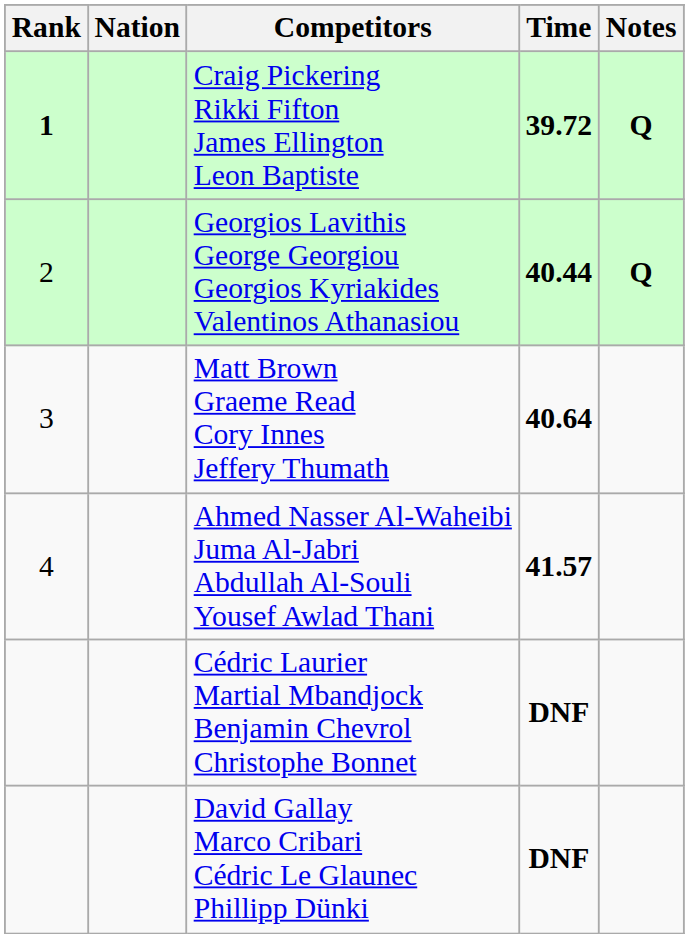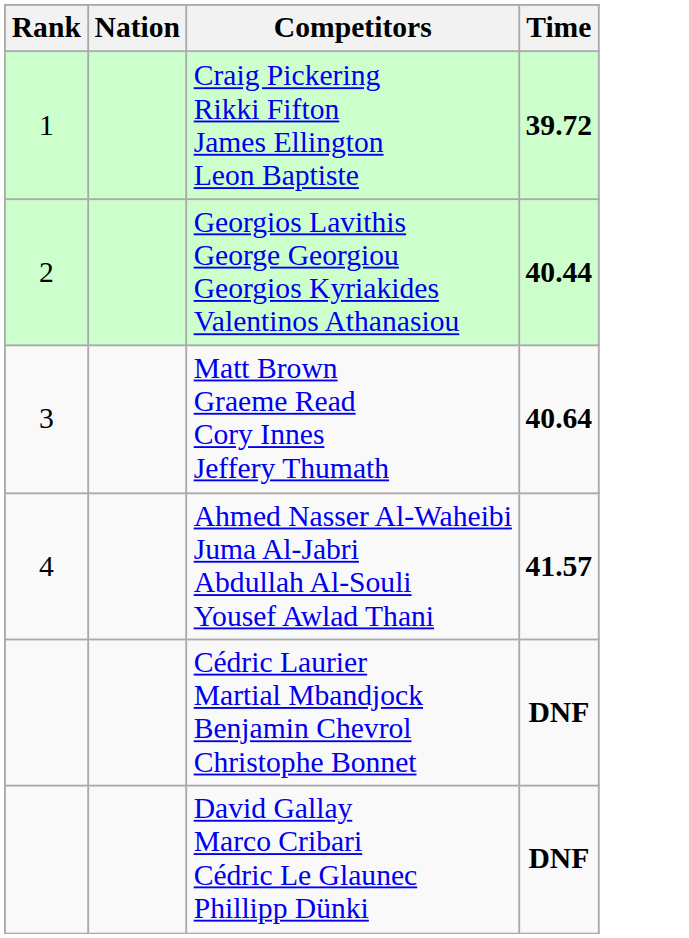- column: Notes | Q | Q
Craig Pickering Rikki Fifton James Ellington Leon Baptiste | Rank: bold -> normal
